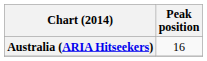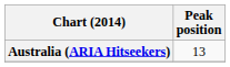Australia (ARIA Hitseekers) | Peak position: 16 -> 13
